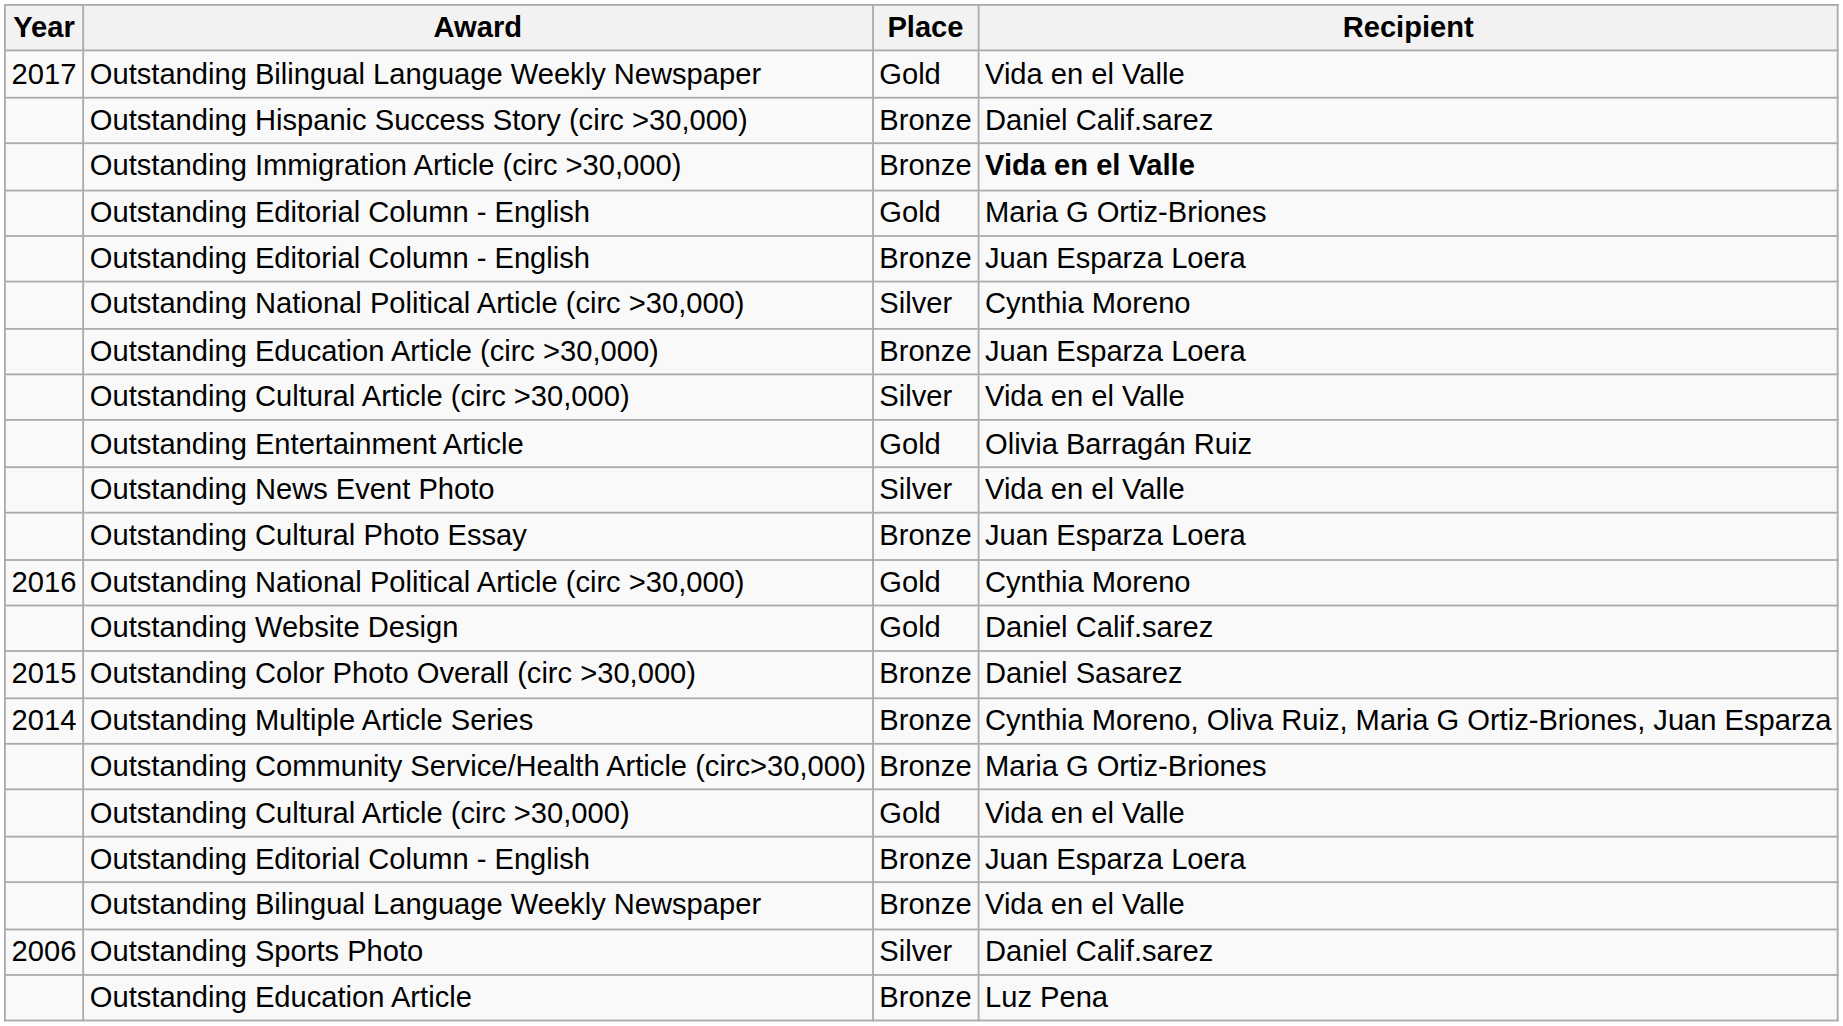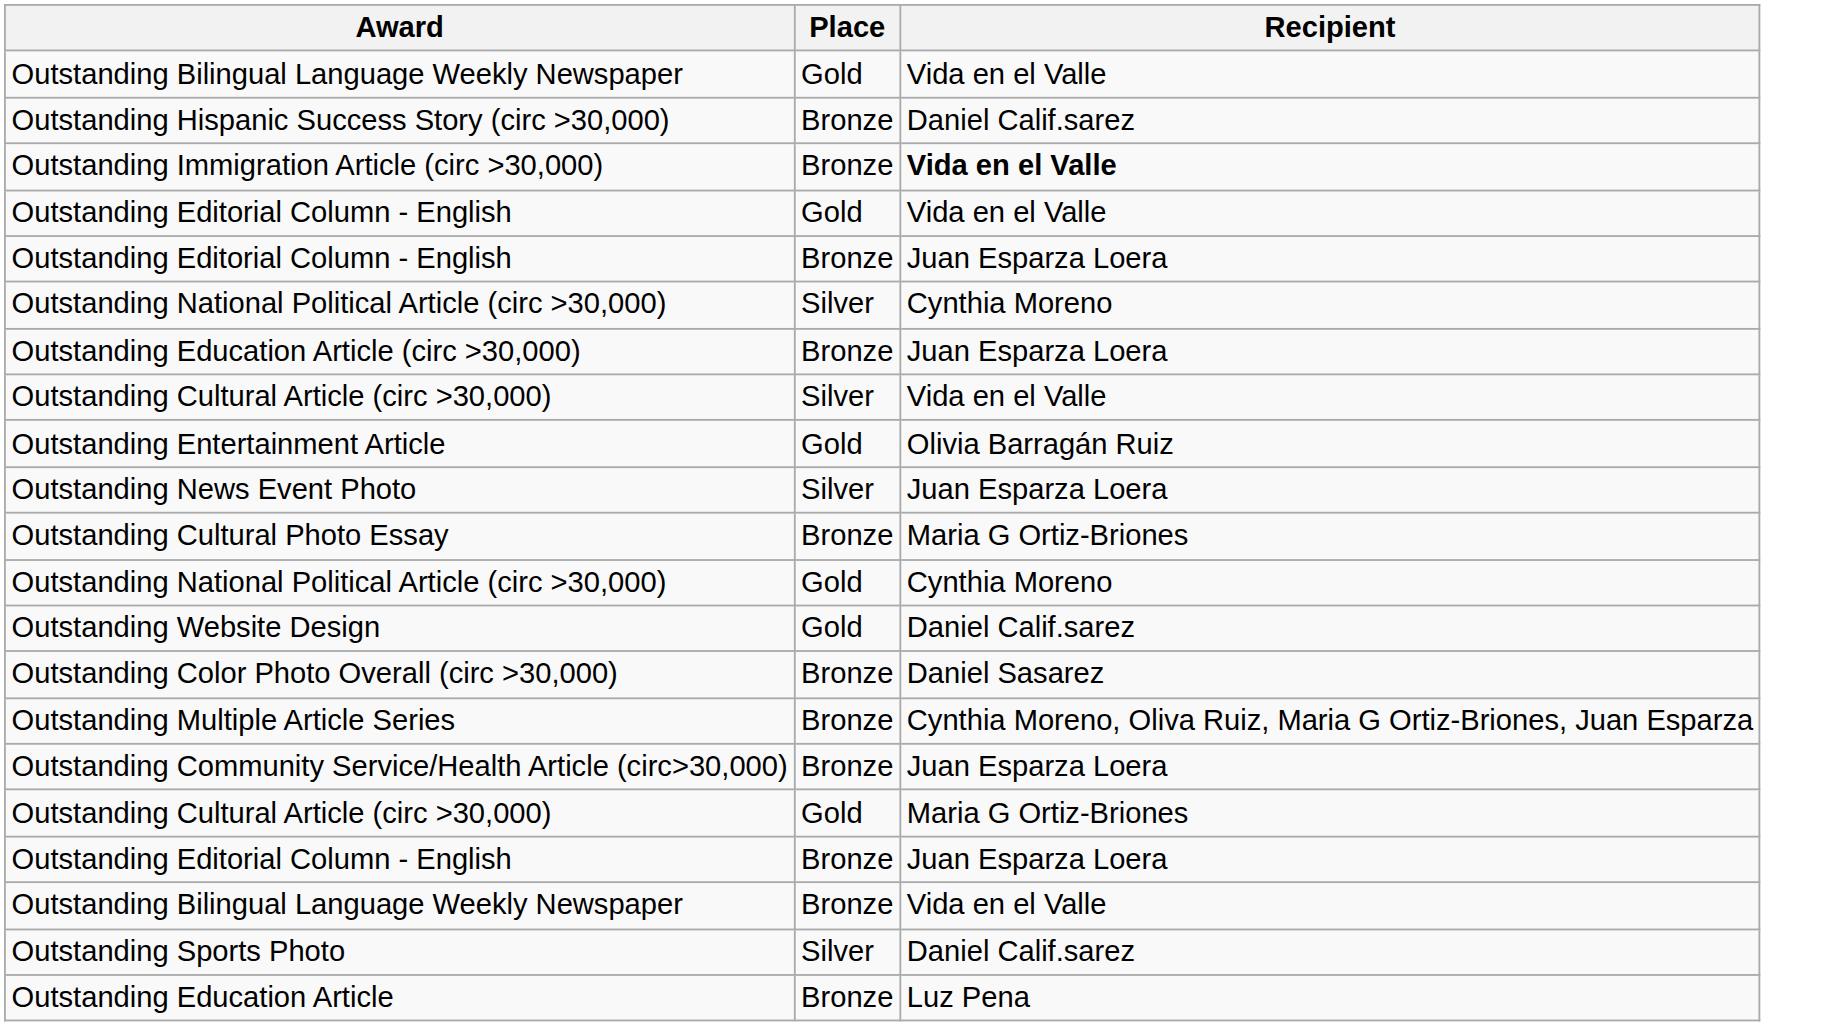- column: Year | 2017 | 2016 | 2015 | 2014 | 2006
Outstanding Editorial Column - English / Gold | Recipient: Maria G Ortiz-Briones -> Vida en el Valle
Outstanding News Event Photo | Recipient: Vida en el Valle -> Juan Esparza Loera
Outstanding Cultural Photo Essay | Recipient: Juan Esparza Loera -> Maria G Ortiz-Briones
Outstanding Community Service/Health Article (circ>30,000) | Recipient: Maria G Ortiz-Briones -> Juan Esparza Loera
Outstanding Cultural Article (circ >30,000) / Gold | Recipient: Vida en el Valle -> Maria G Ortiz-Briones
